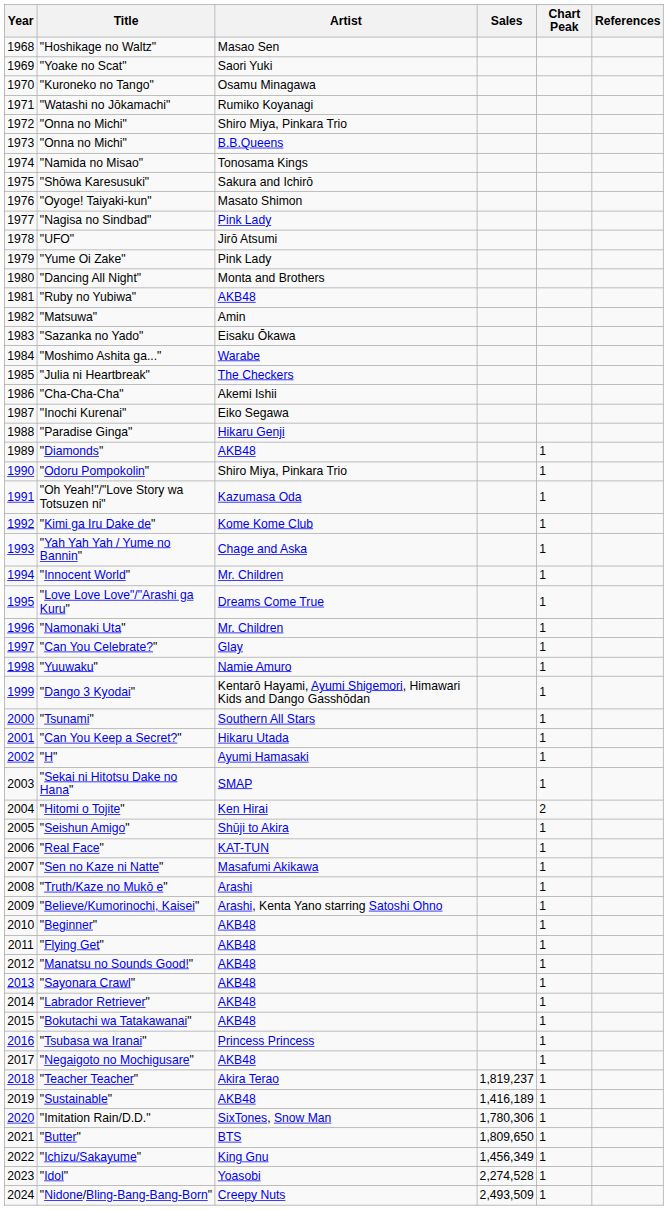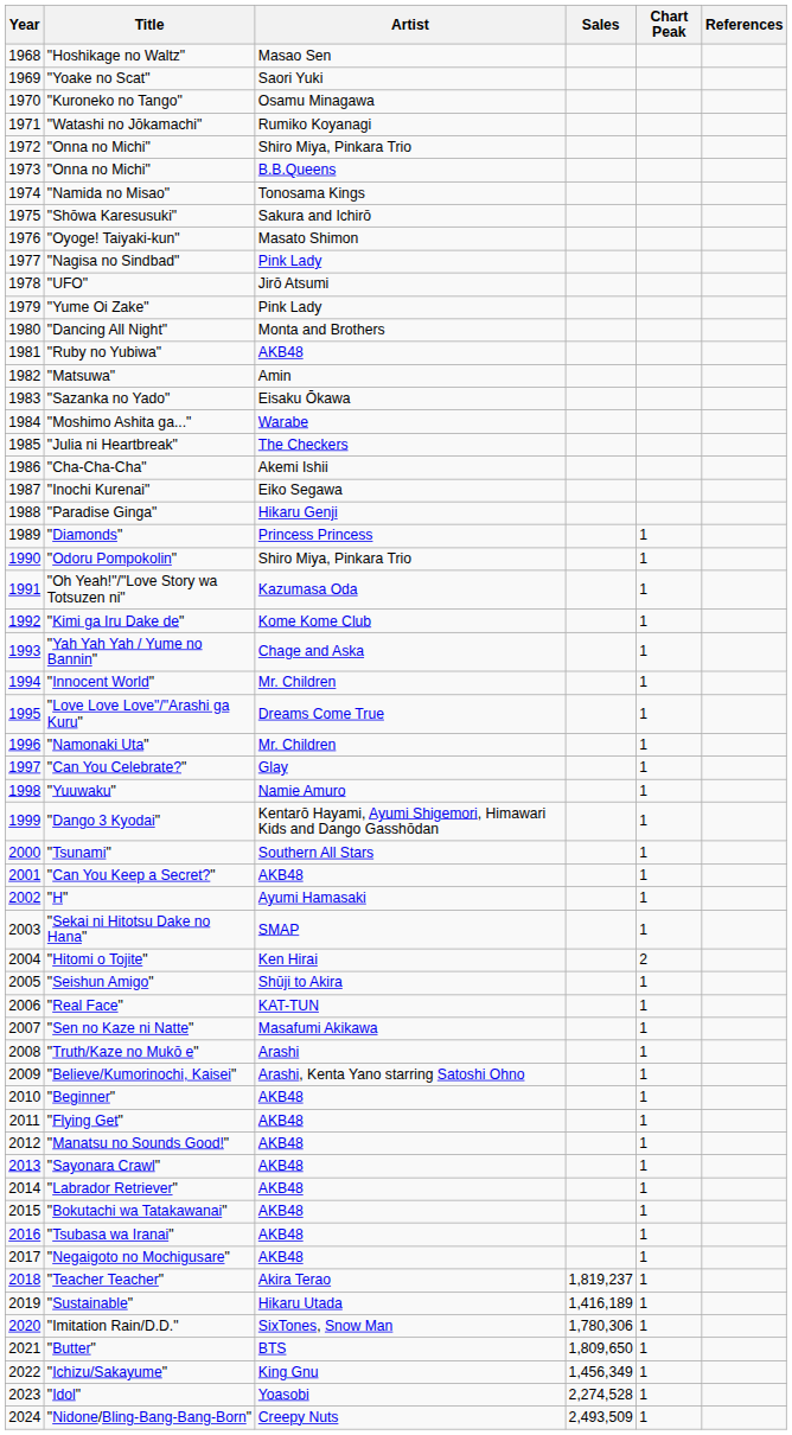"Diamonds" | Artist: AKB48 -> Princess Princess
"Can You Keep a Secret?" | Artist: Hikaru Utada -> AKB48
"Tsubasa wa Iranai" | Artist: Princess Princess -> AKB48
"Sustainable" | Artist: AKB48 -> Hikaru Utada
